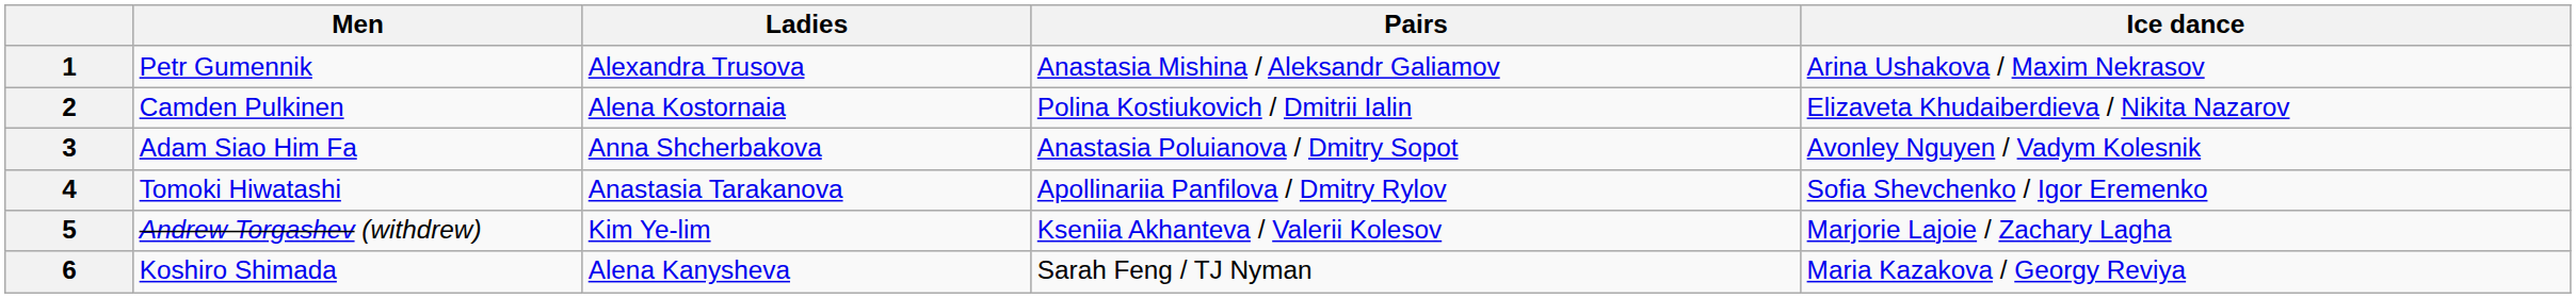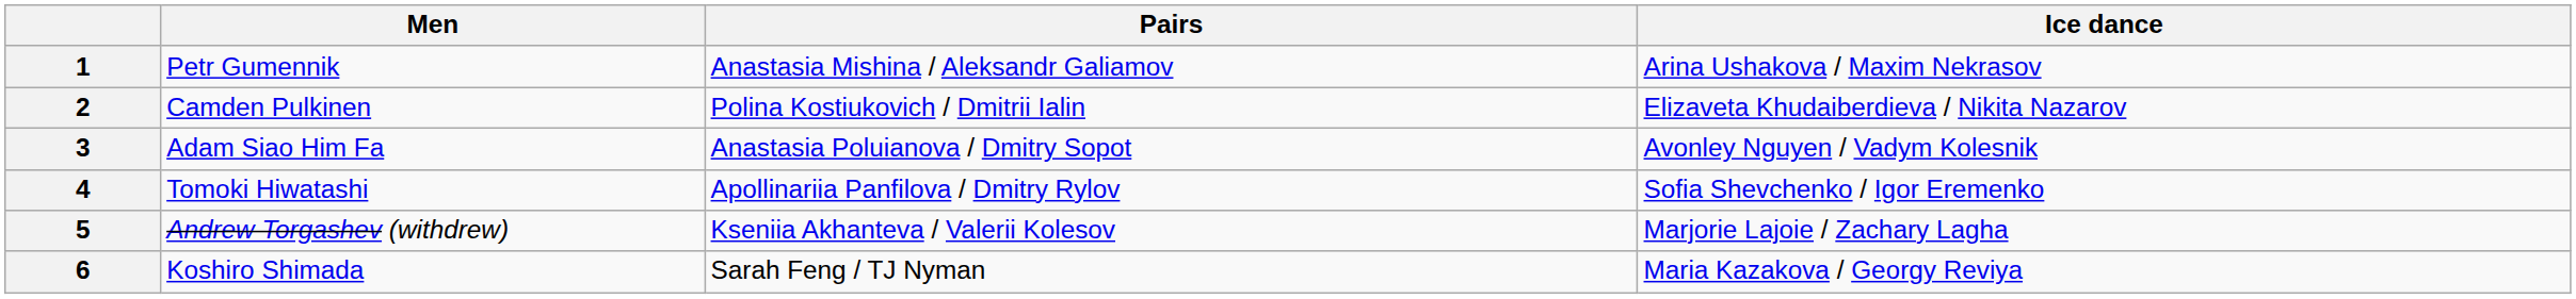- column: Ladies | Alexandra Trusova | Alena Kostornaia | Anna Shcherbakova | Anastasia Tarakanova | Kim Ye-lim | Alena Kanysheva
